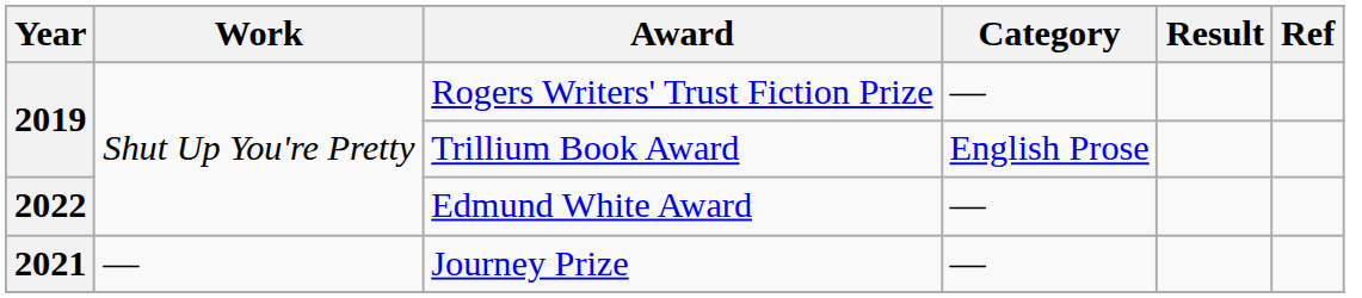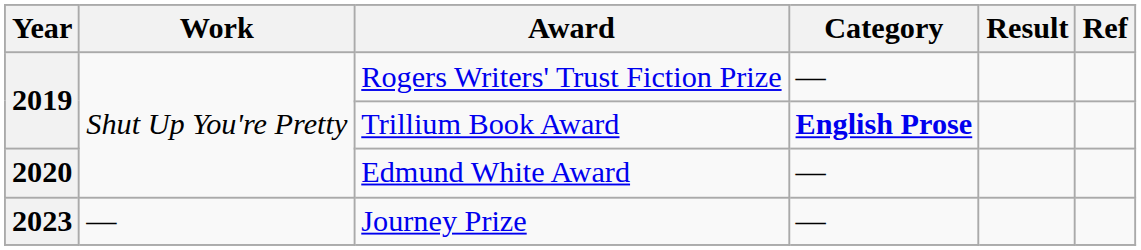Trillium Book Award | Category: normal -> bold
Edmund White Award | Year: 2022 -> 2020
Journey Prize | Year: 2021 -> 2023
